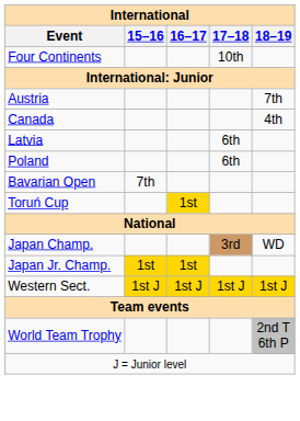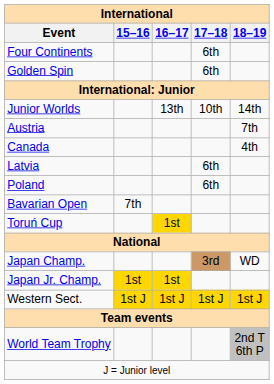Four Continents | 17–18: 10th -> 6th
+ row: Golden Spin | 6th
+ row: Junior Worlds | 13th | 10th | 14th
